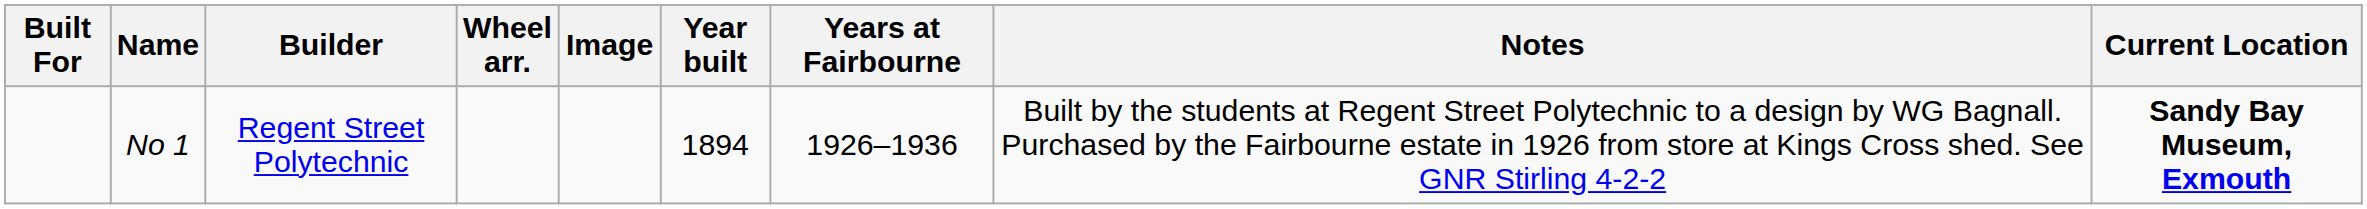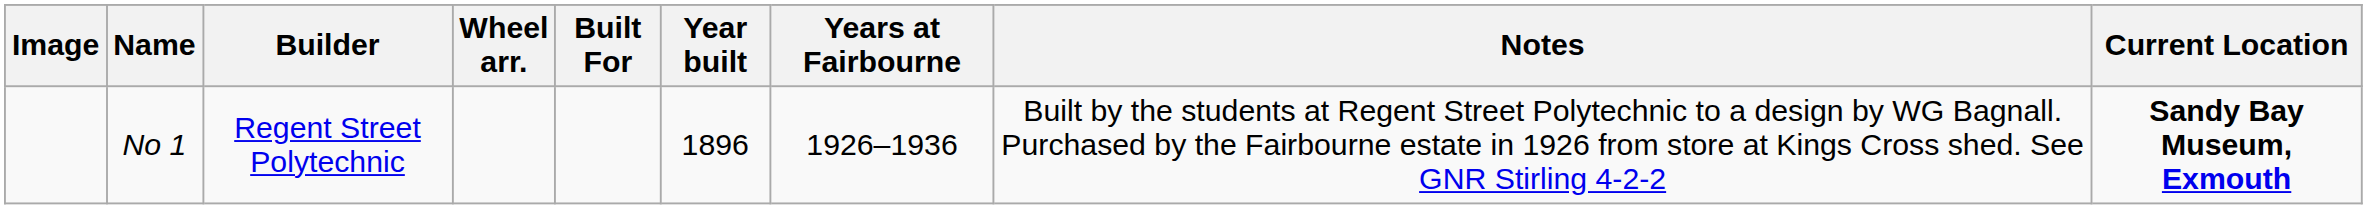columns swapped: Image <-> Built For
No 1 | Year built: 1894 -> 1896
